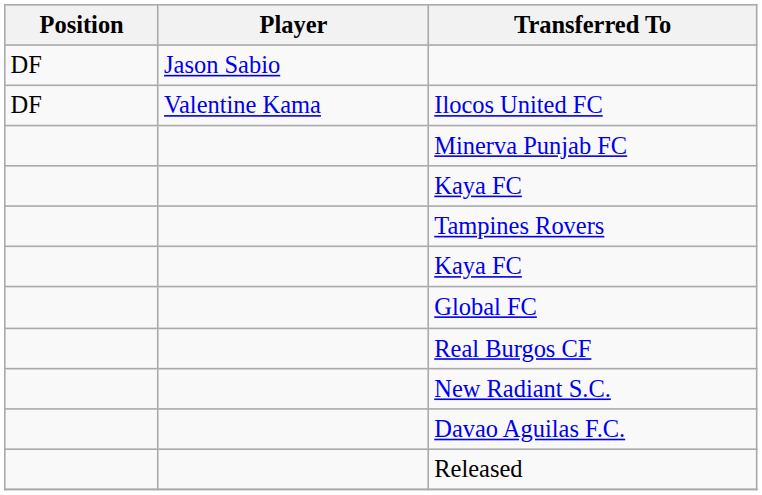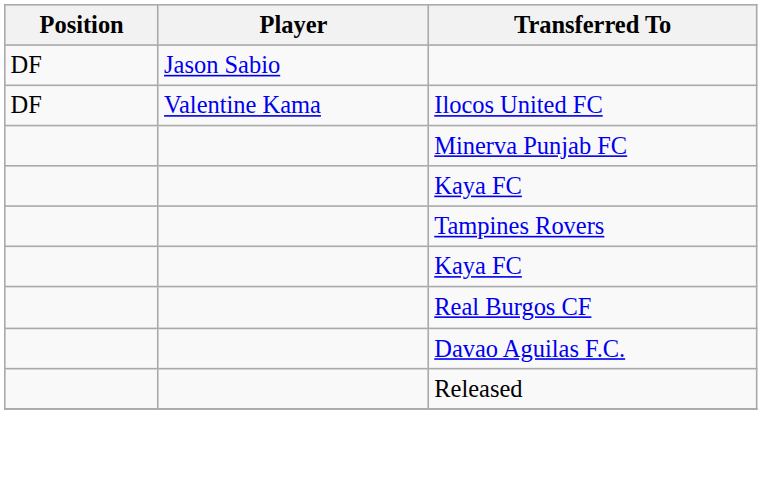- row: Global FC
- row: New Radiant S.C.
